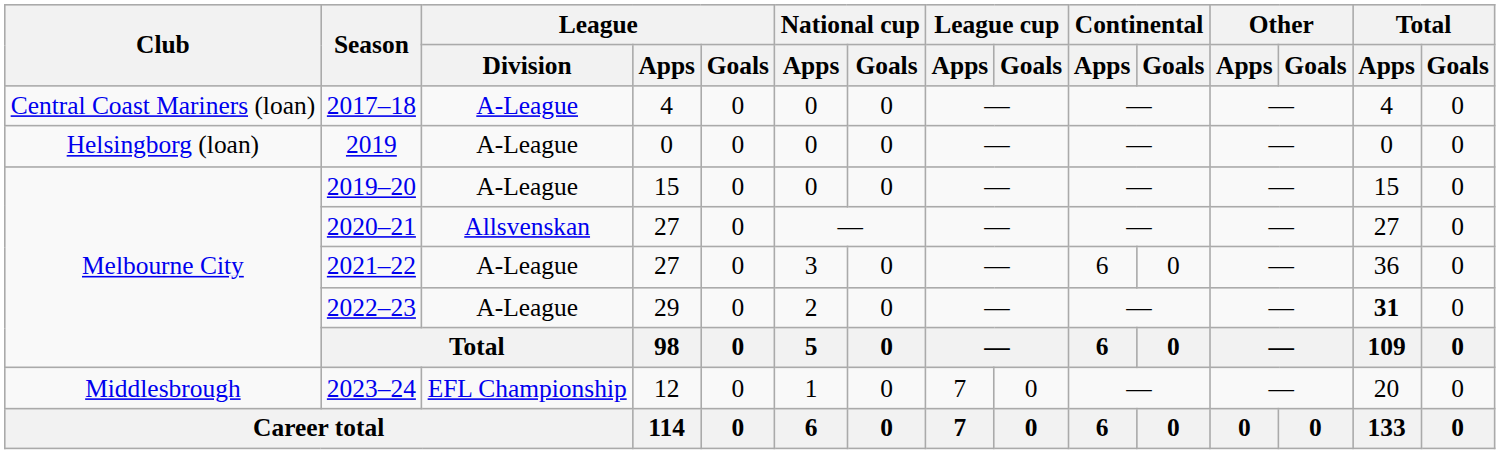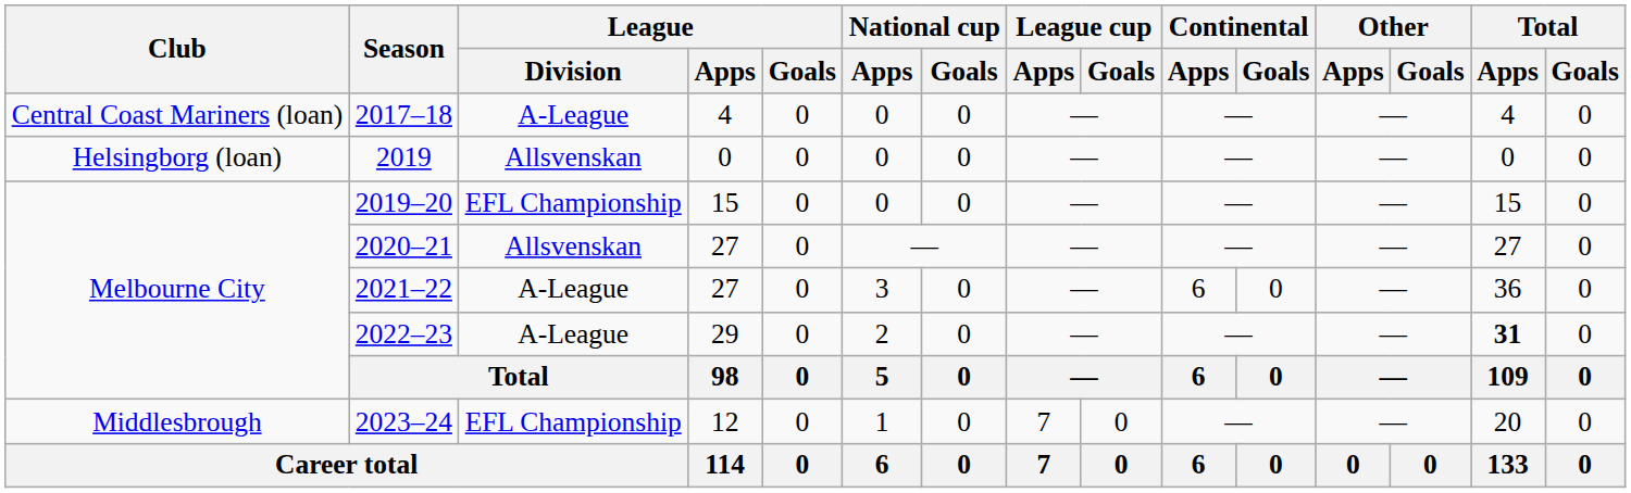2019 | League / Division: A-League -> Allsvenskan
2019–20 | League / Division: A-League -> EFL Championship
